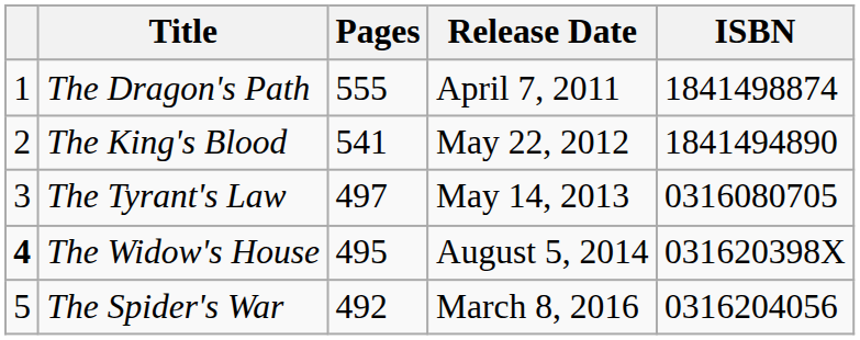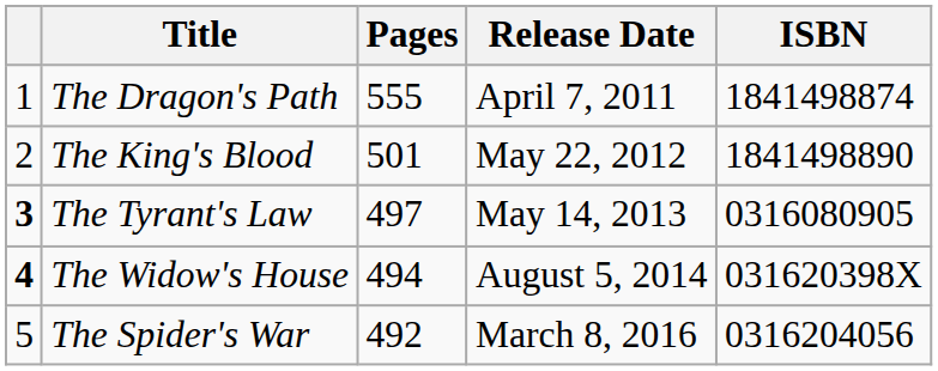The King's Blood | Pages: 541 -> 501
The King's Blood | ISBN: 1841494890 -> 1841498890
The Tyrant's Law | column 1: normal -> bold
The Tyrant's Law | ISBN: 0316080705 -> 0316080905
The Widow's House | Pages: 495 -> 494
